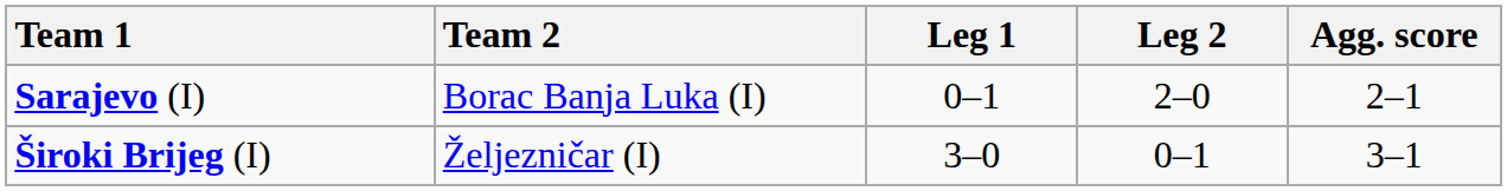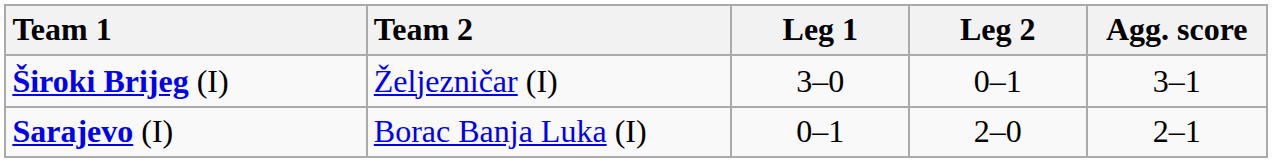rows swapped: Sarajevo (I) <-> Široki Brijeg (I)
